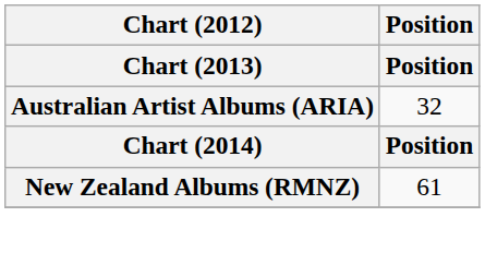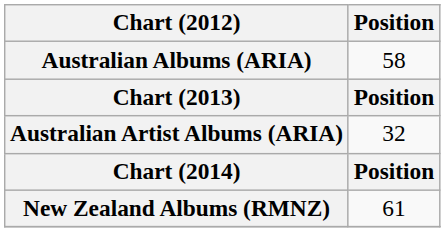+ row: Australian Albums (ARIA) | 58
